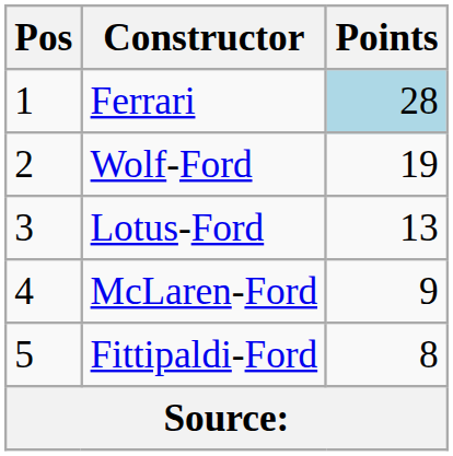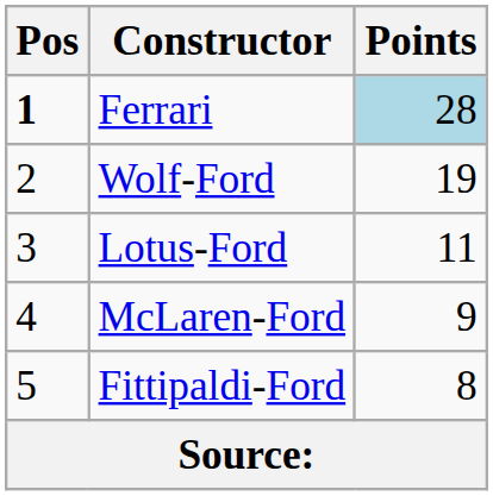Ferrari | Pos: normal -> bold
Lotus-Ford | Points: 13 -> 11
